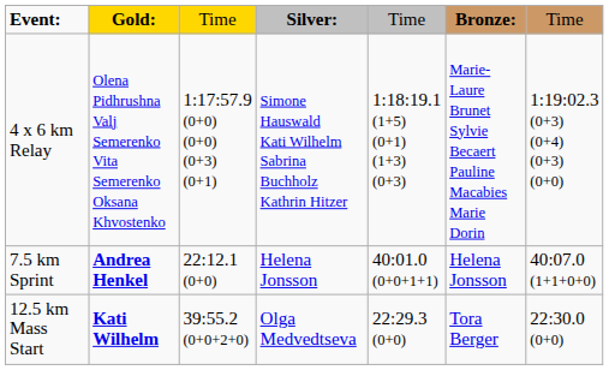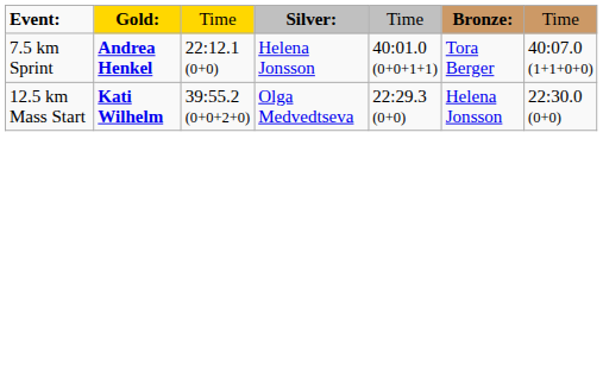- row: 4 x 6 km Relay | Olena Pidhrushna Valj Semerenko Vita Semerenko Oksana Khvostenko | 1:17:57.9 (0+0) (0+0) (0+3) (0+1) | Simone Hauswald Kati Wilhelm Sabrina Buchholz Kathrin Hitzer | 1:18:19.1 (1+5) (0+1) (1+3) (0+3) | Marie-Laure Brunet Sylvie Becaert Pauline Macabies Marie Dorin | 1:19:02.3 (0+3) (0+4) (0+3) (0+0)
7.5 km Sprint | column 6: Helena Jonsson -> Tora Berger
12.5 km Mass Start | column 6: Tora Berger -> Helena Jonsson
